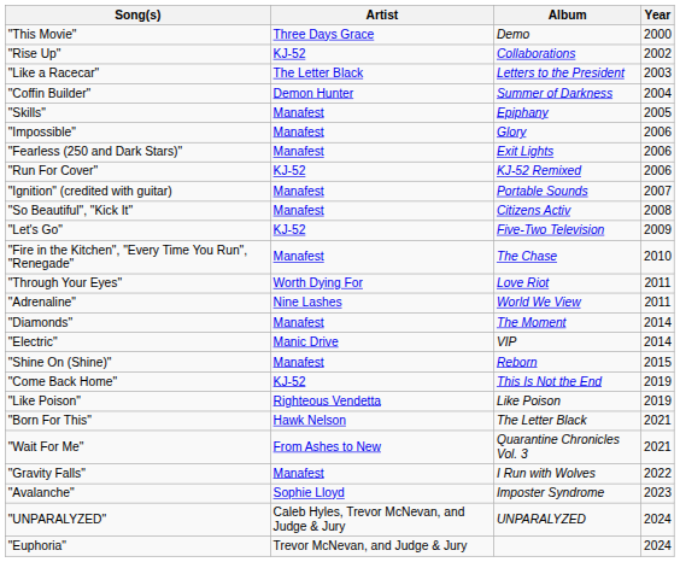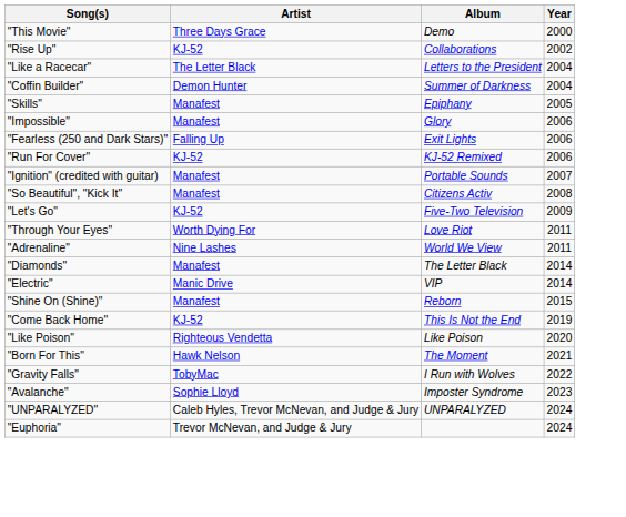"Like a Racecar" | Year: 2003 -> 2004
"Fearless (250 and Dark Stars)" | Artist: Manafest -> Falling Up
- row: "Fire in the Kitchen", "Every Time You Run", "Renegade" | Manafest | The Chase | 2010
"Diamonds" | Album: The Moment -> The Letter Black
"Like Poison" | Year: 2019 -> 2020
"Born For This" | Album: The Letter Black -> The Moment
- row: "Wait For Me" | From Ashes to New | Quarantine Chronicles Vol. 3 | 2021
"Gravity Falls" | Artist: Manafest -> TobyMac
